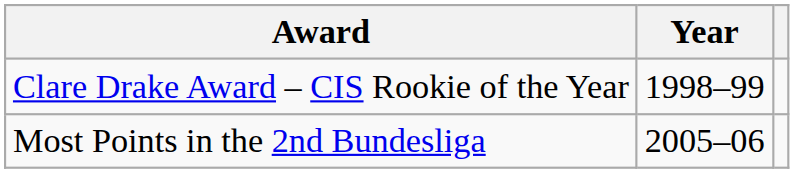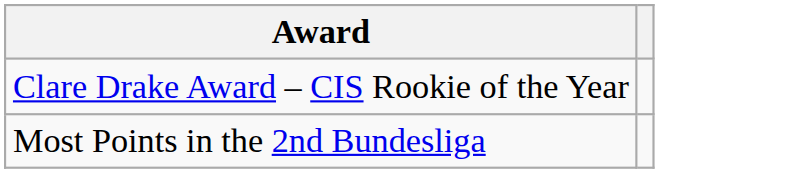- column: Year | 1998–99 | 2005–06
